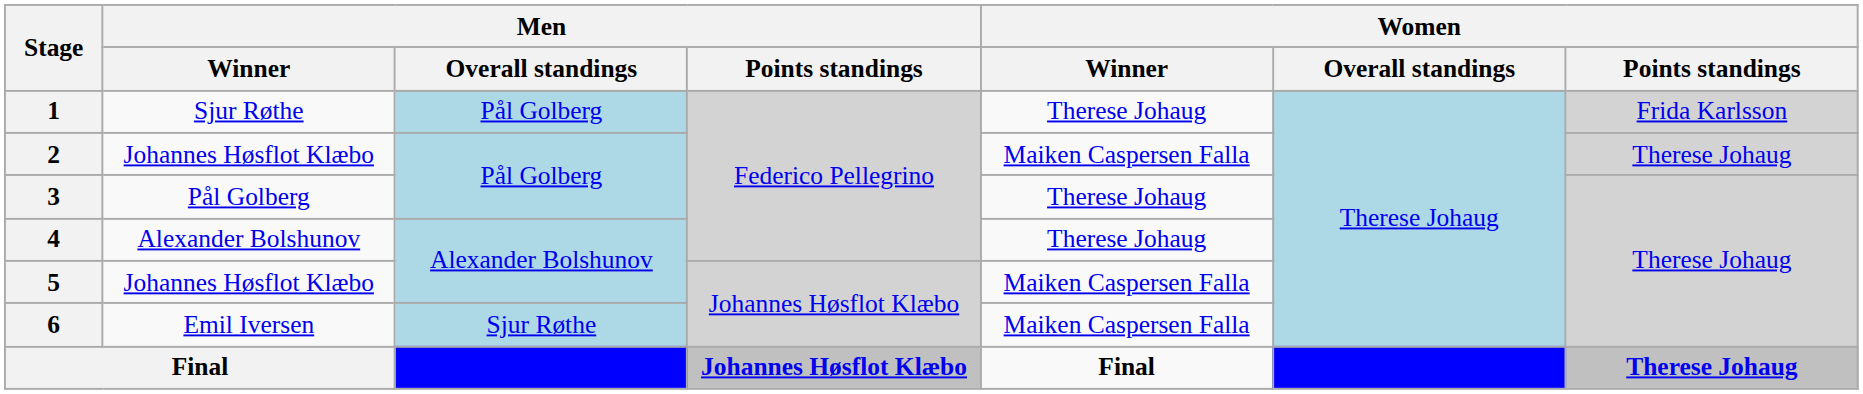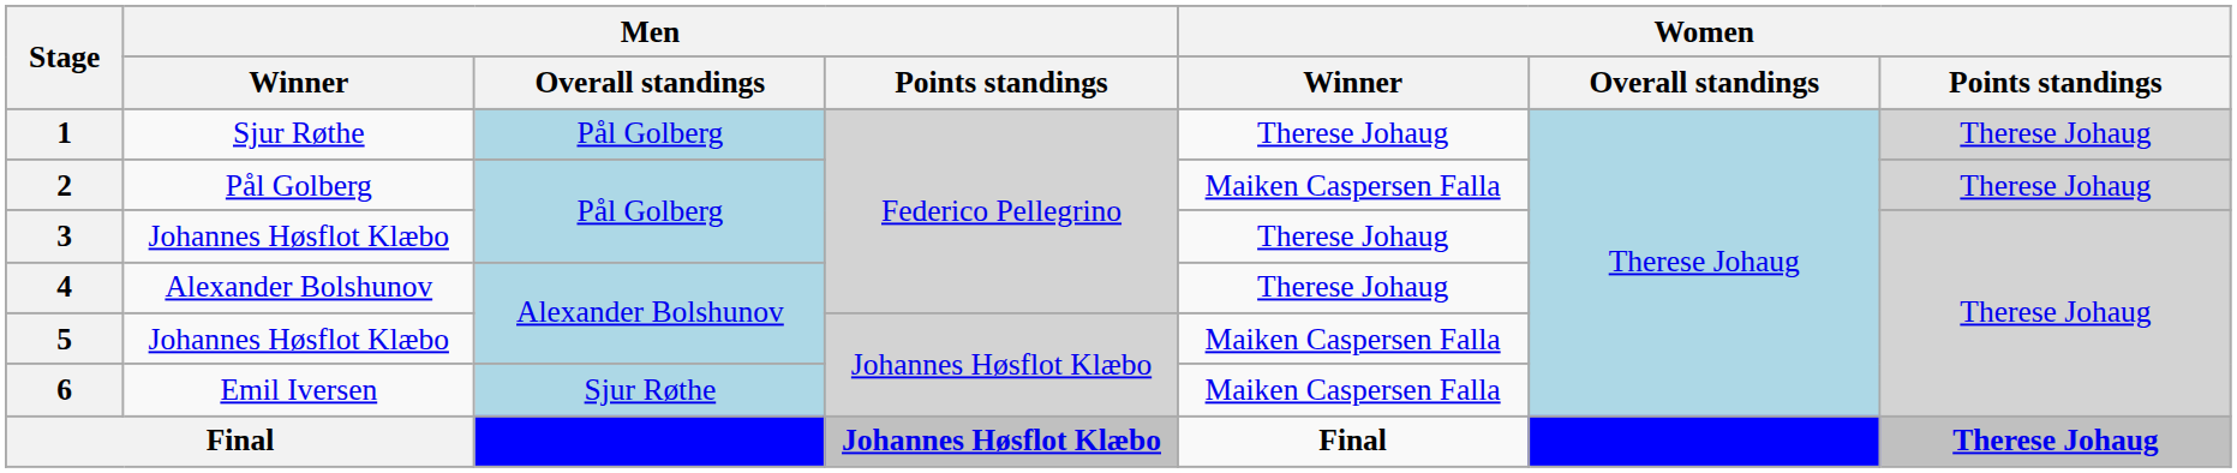1 | Women / Points standings: Frida Karlsson -> Therese Johaug
2 | Men / Winner: Johannes Høsflot Klæbo -> Pål Golberg
3 | Men / Winner: Pål Golberg -> Johannes Høsflot Klæbo
